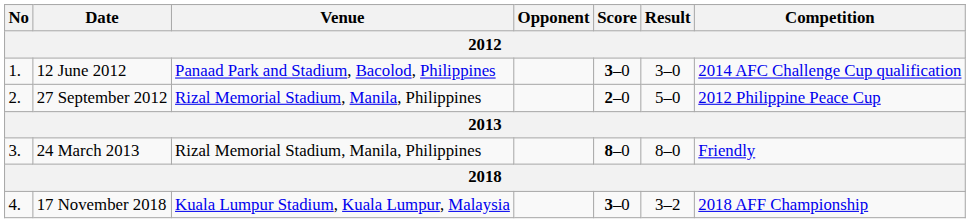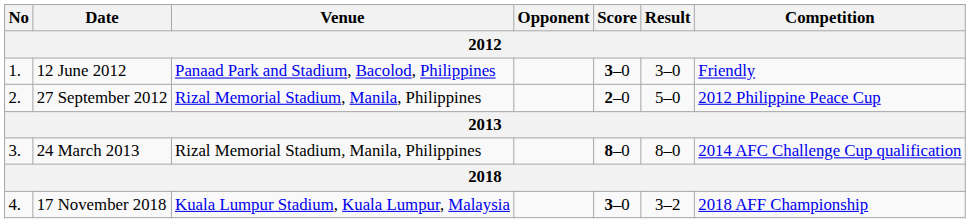12 June 2012 | Competition: 2014 AFC Challenge Cup qualification -> Friendly
24 March 2013 | Competition: Friendly -> 2014 AFC Challenge Cup qualification
